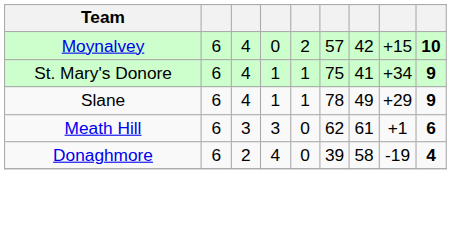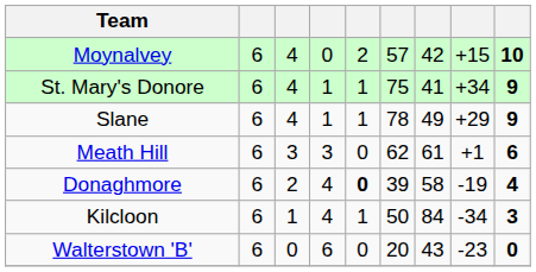Donaghmore | column 5: normal -> bold
+ row: Kilcloon | 6 | 1 | 4 | 1 | 50 | 84 | -34 | 3
+ row: Walterstown 'B' | 6 | 0 | 6 | 0 | 20 | 43 | -23 | 0
